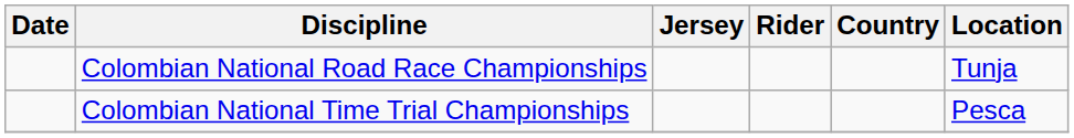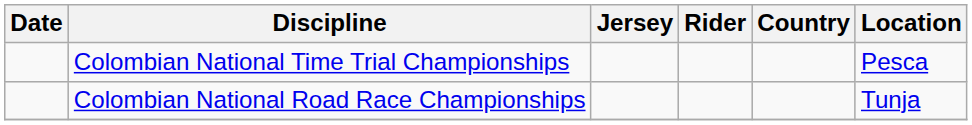rows swapped: Colombian National Time Trial Championships <-> Colombian National Road Race Championships
